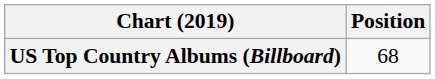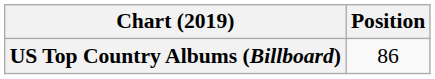US Top Country Albums (Billboard) | Position: 68 -> 86
